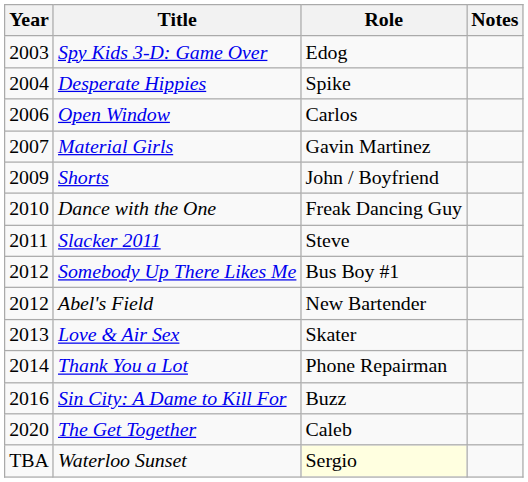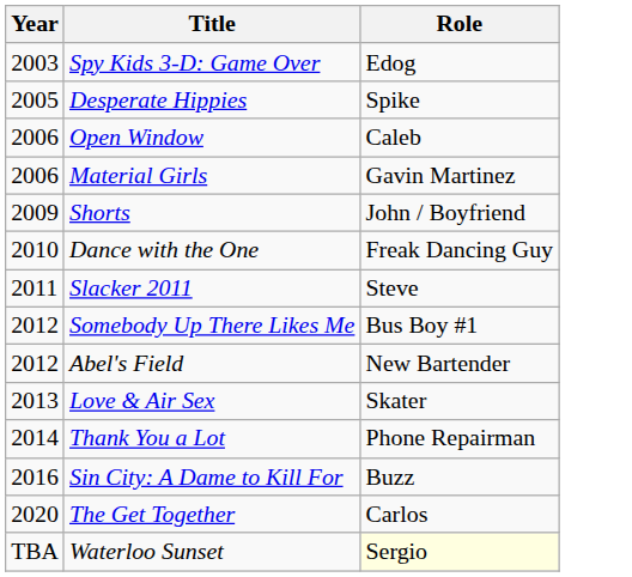- column: Notes
Desperate Hippies | Year: 2004 -> 2005
Open Window | Role: Carlos -> Caleb
Material Girls | Year: 2007 -> 2006
The Get Together | Role: Caleb -> Carlos
